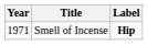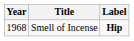Smell of Incense | Year: 1971 -> 1968
